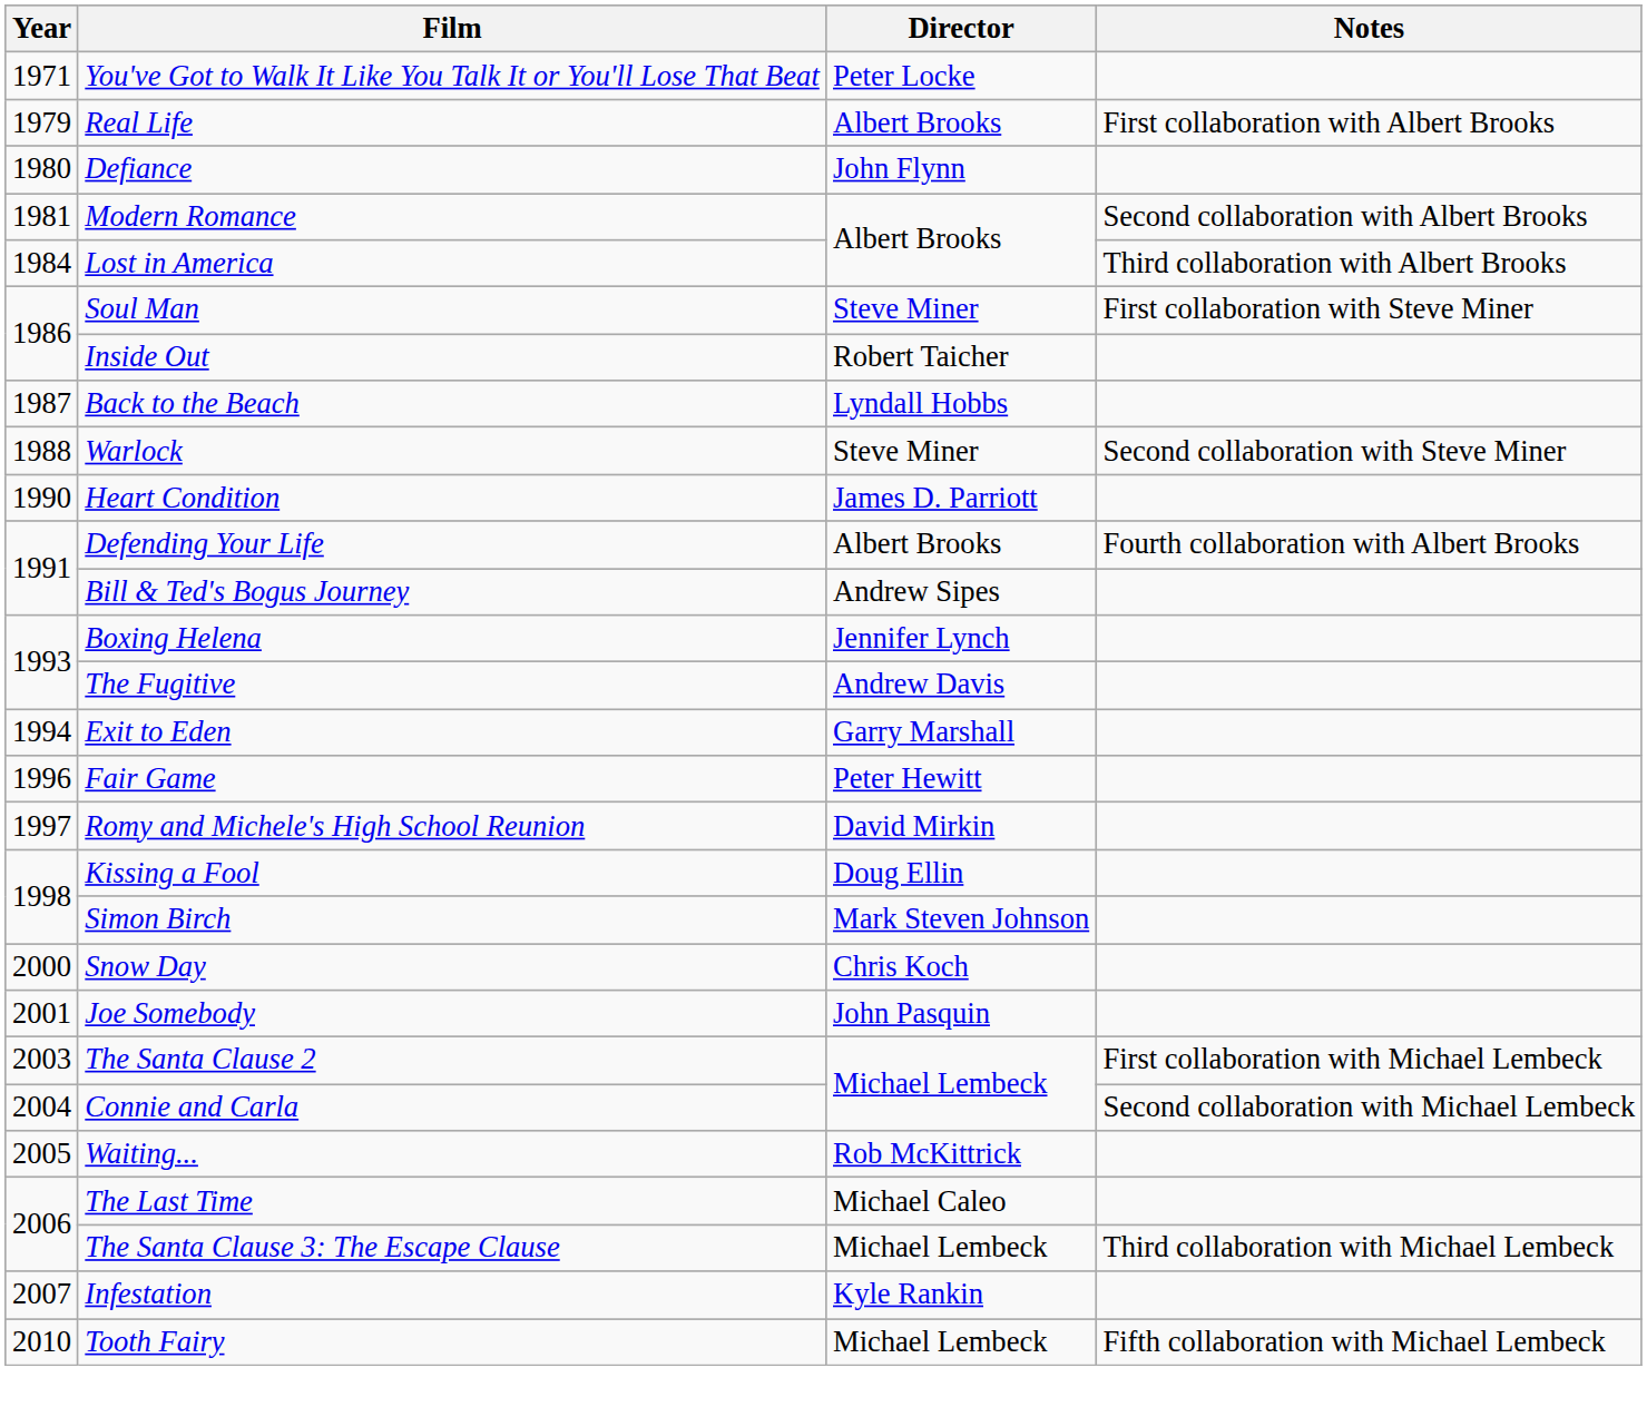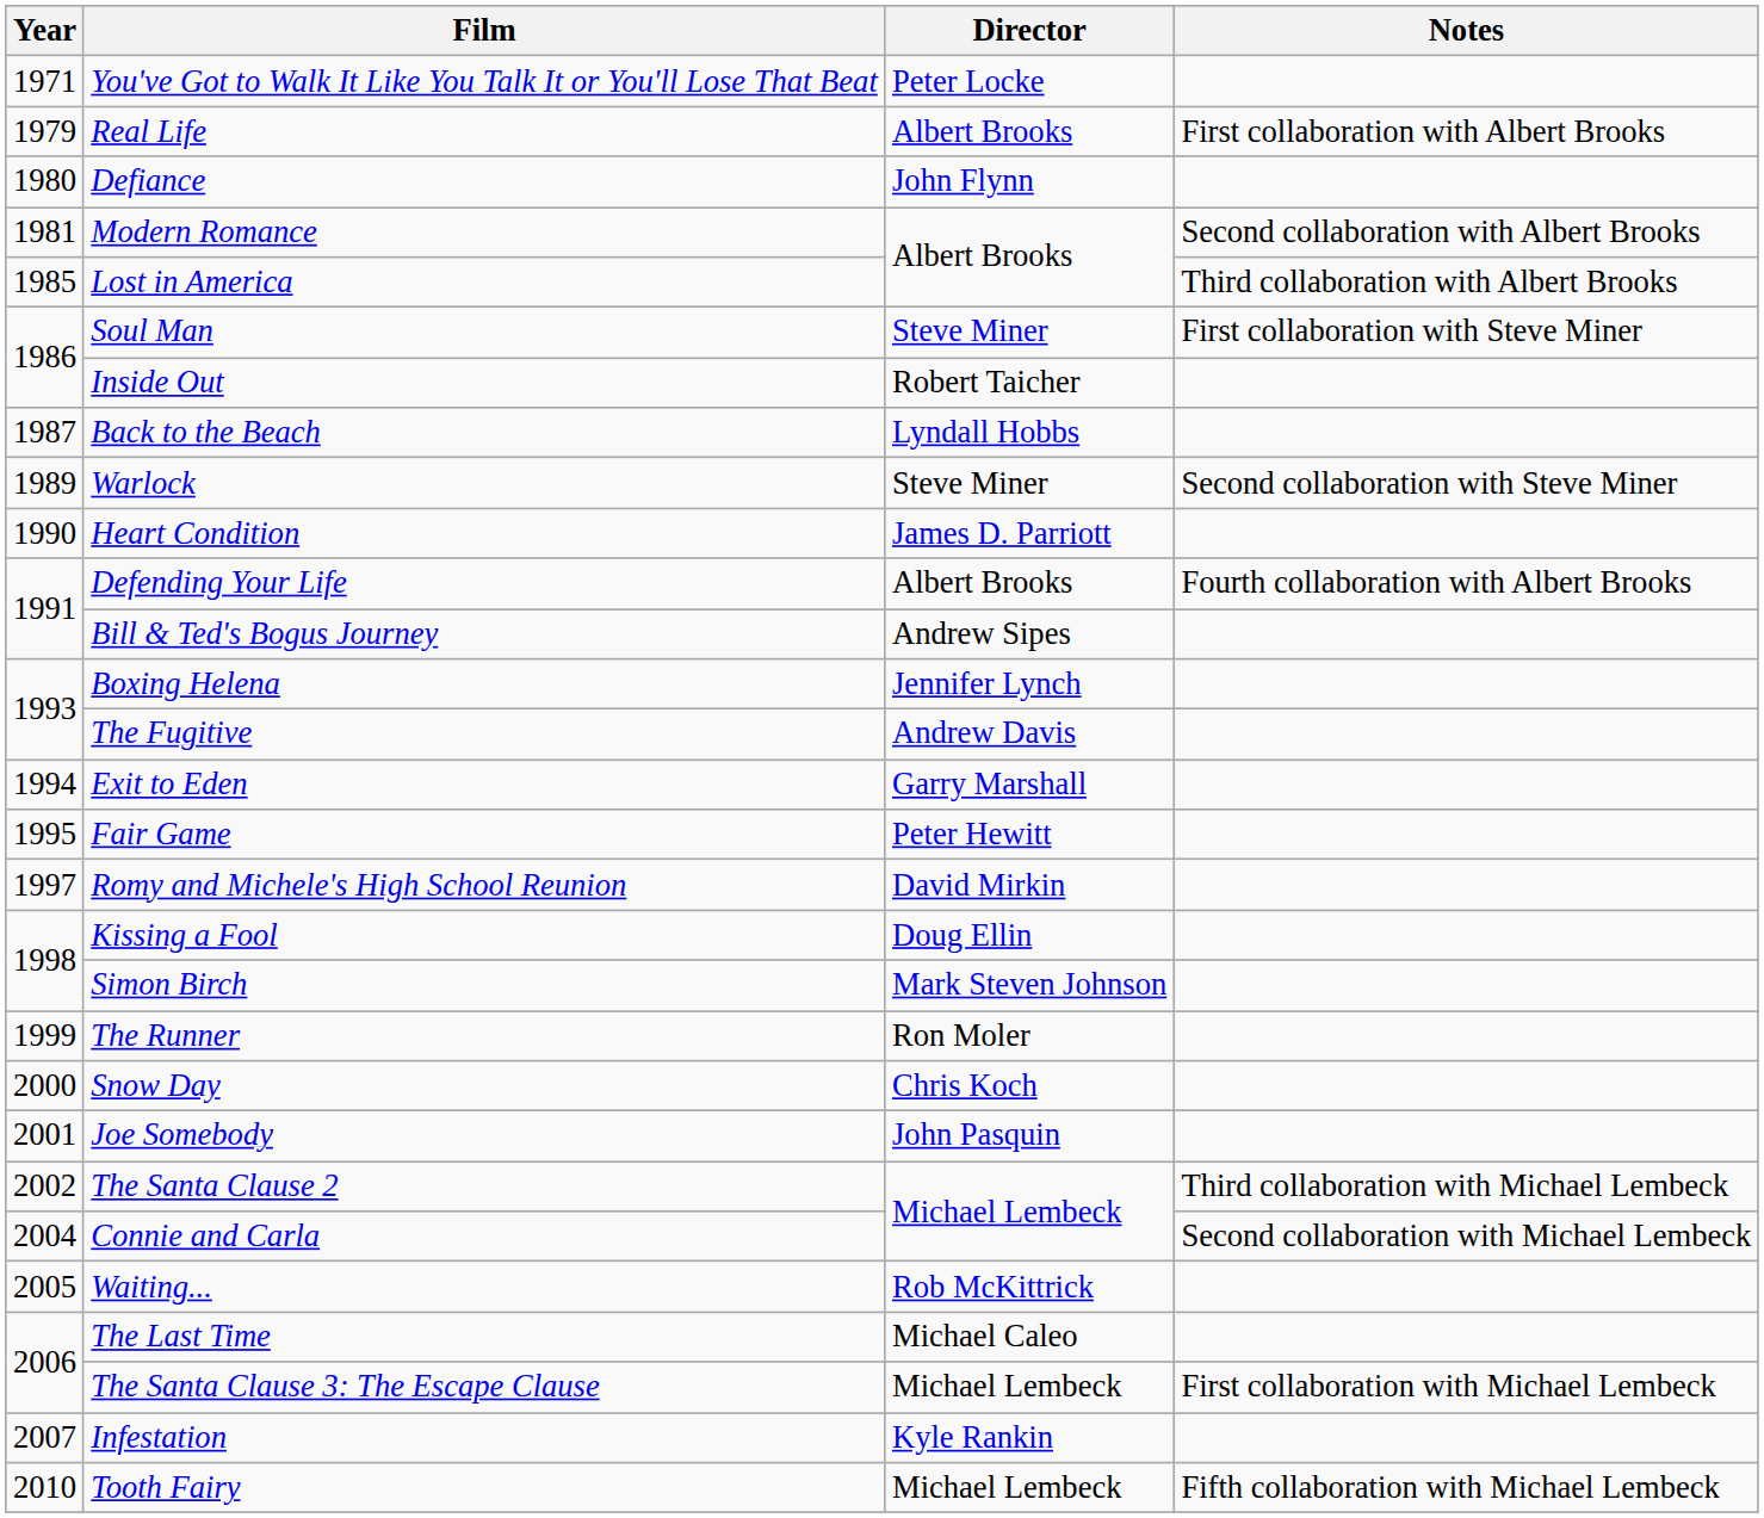Lost in America | Year: 1984 -> 1985
Warlock | Year: 1988 -> 1989
Fair Game | Year: 1996 -> 1995
+ row: 1999 | The Runner | Ron Moler
The Santa Clause 2 | Year: 2003 -> 2002
The Santa Clause 2 | Notes: First collaboration with Michael Lembeck -> Third collaboration with Michael Lembeck
The Santa Clause 3: The Escape Clause | Notes: Third collaboration with Michael Lembeck -> First collaboration with Michael Lembeck
